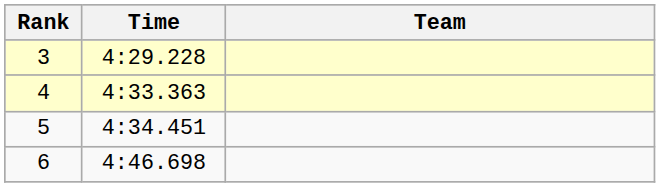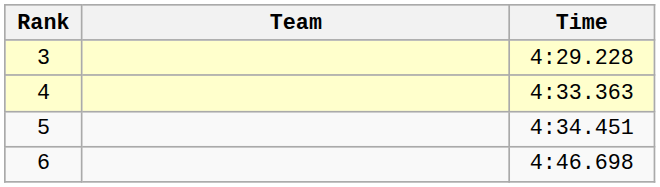columns swapped: Team <-> Time
